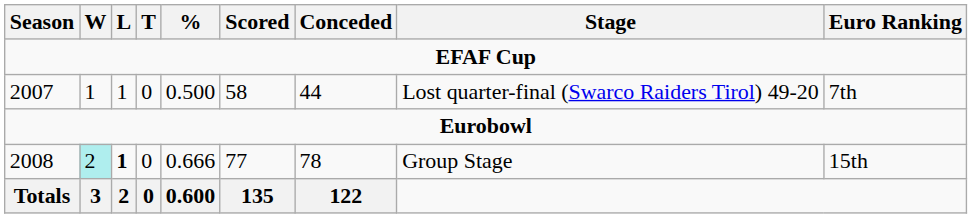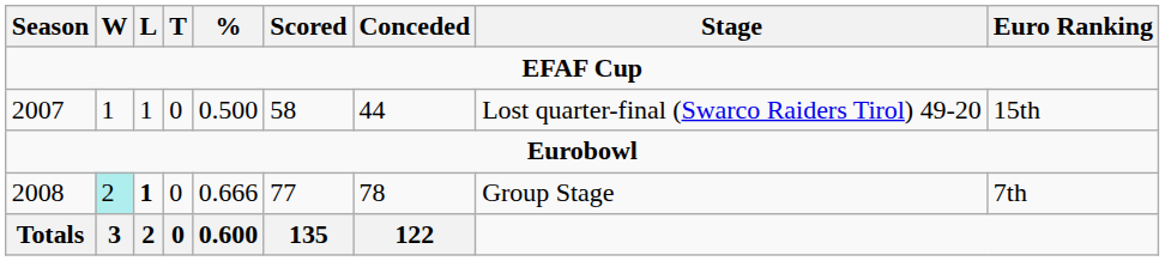2007 | Euro Ranking: 7th -> 15th
2008 | Euro Ranking: 15th -> 7th
